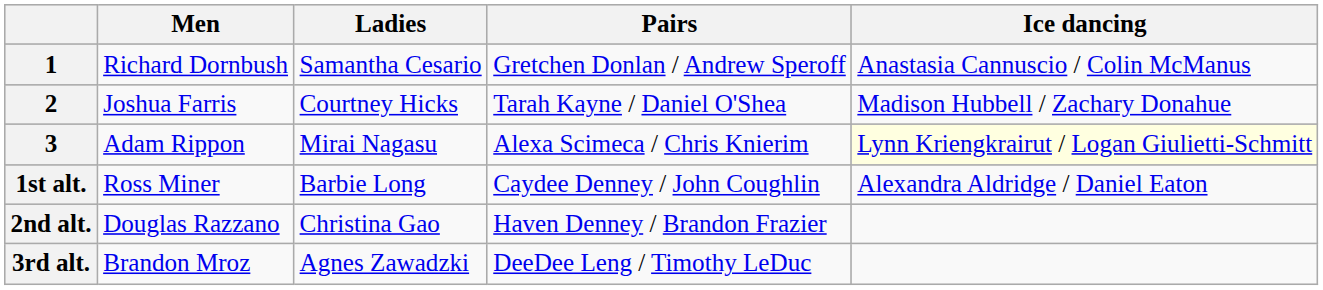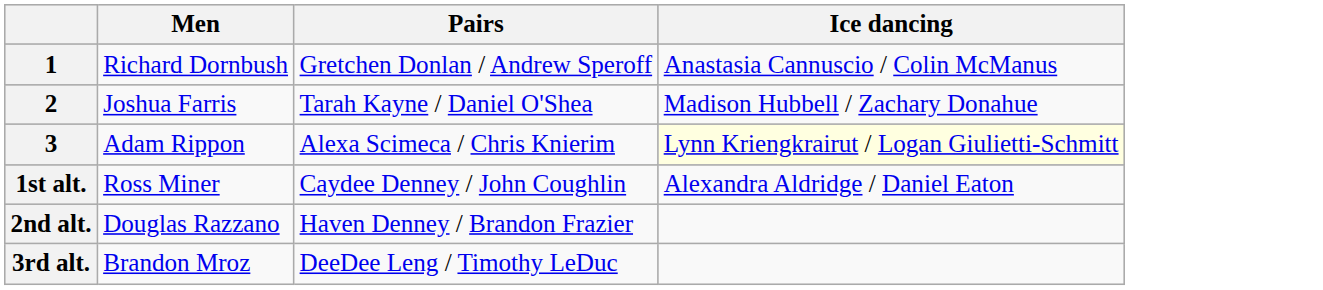- column: Ladies | Samantha Cesario | Courtney Hicks | Mirai Nagasu | Barbie Long | Christina Gao | Agnes Zawadzki
